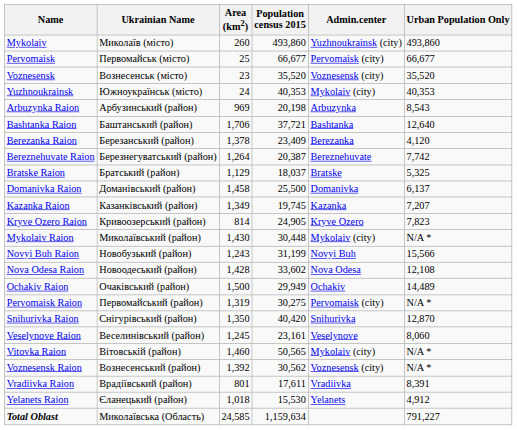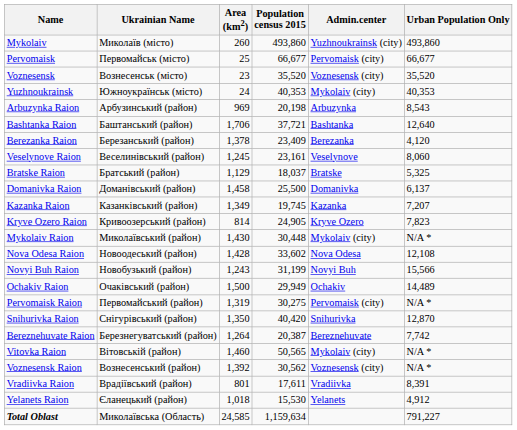rows swapped: Bereznehuvate Raion <-> Veselynove Raion
rows swapped: Novyi Buh Raion <-> Nova Odesa Raion
